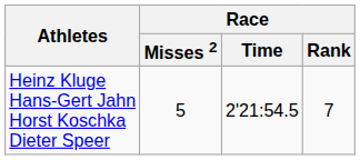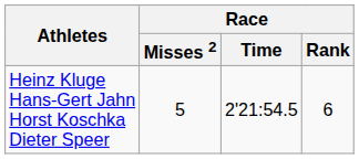Heinz Kluge Hans-Gert Jahn Horst Koschka Dieter Speer | Race / Rank: 7 -> 6
